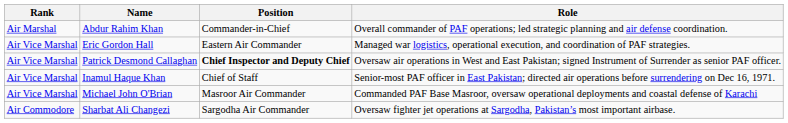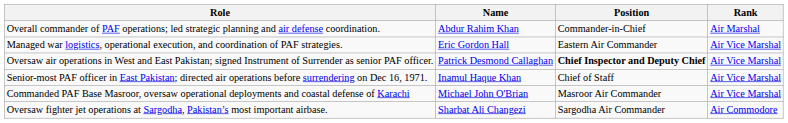columns swapped: Rank <-> Role
